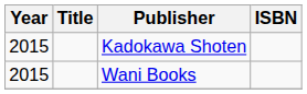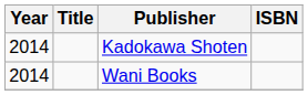Kadokawa Shoten | Year: 2015 -> 2014
Wani Books | Year: 2015 -> 2014
